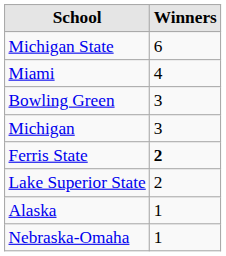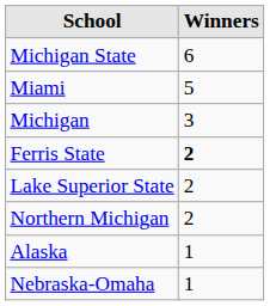Miami | Winners: 4 -> 5
- row: Bowling Green | 3
+ row: Northern Michigan | 2
